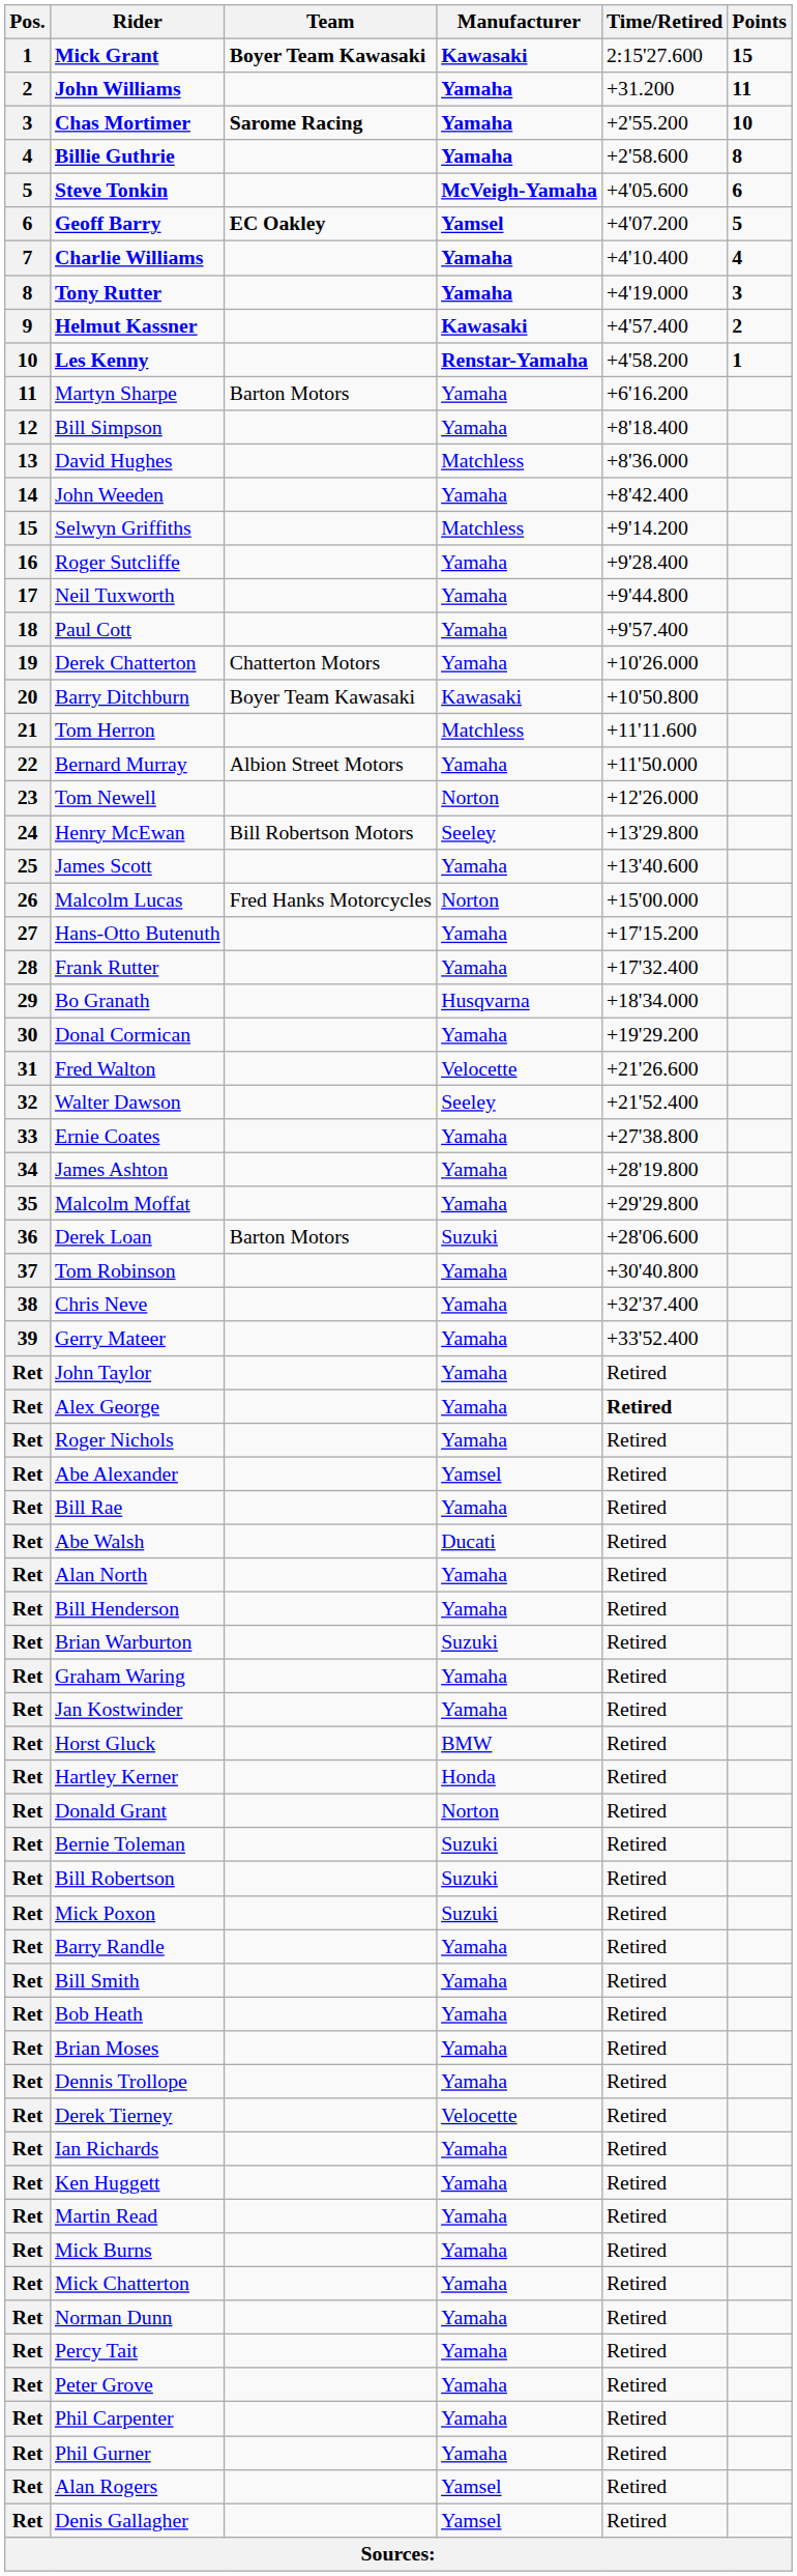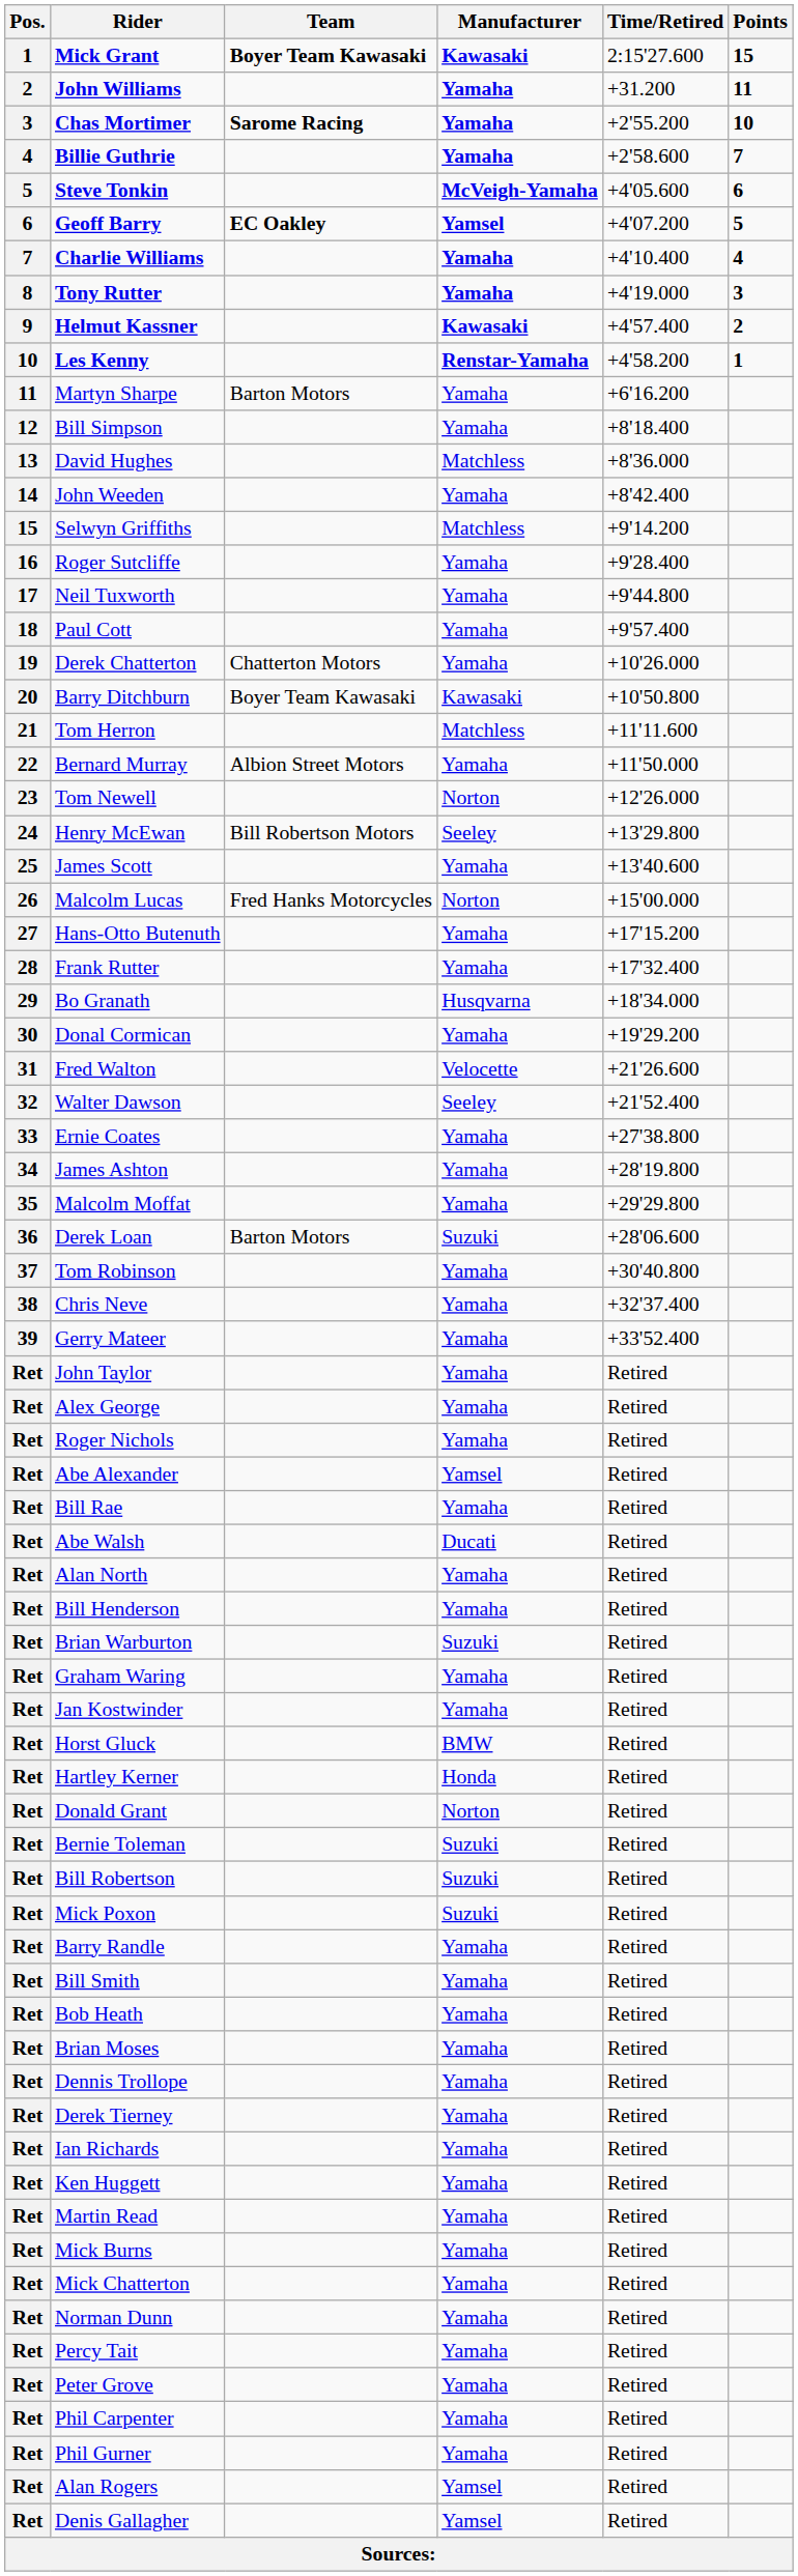Billie Guthrie | Points: 8 -> 7
Alex George | Time/Retired: bold -> normal
Derek Tierney | Manufacturer: Velocette -> Yamaha
